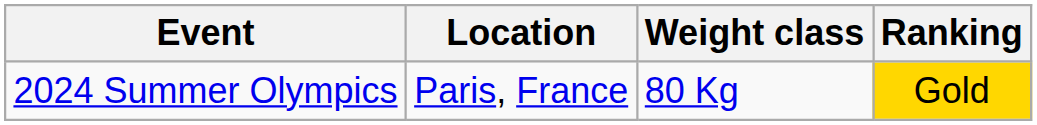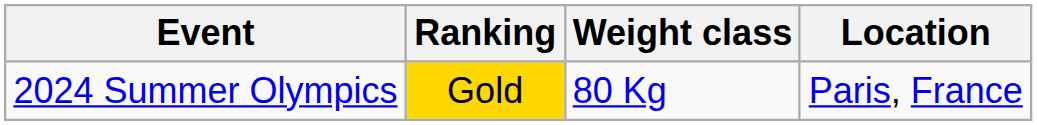columns swapped: Location <-> Ranking
